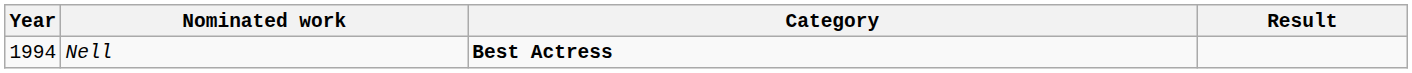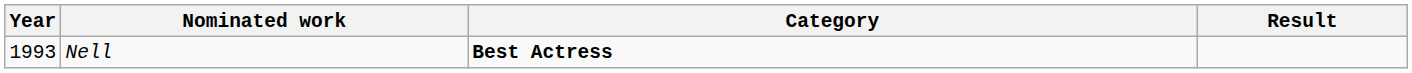Nell | Year: 1994 -> 1993
